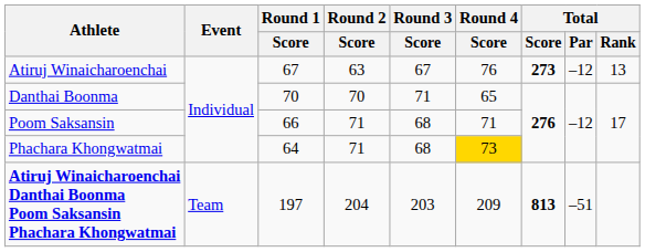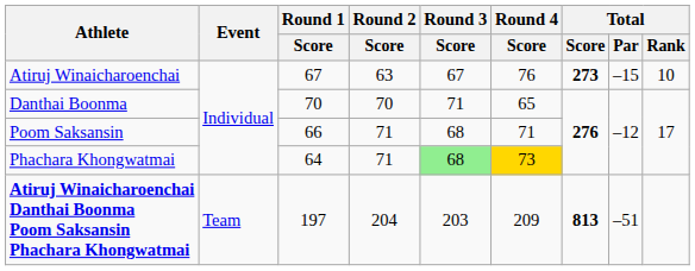Atiruj Winaicharoenchai | Total / Par: –12 -> –15
Atiruj Winaicharoenchai | Total / Rank: 13 -> 10
Phachara Khongwatmai | Round 3 / Score: no background -> lightgreen background
